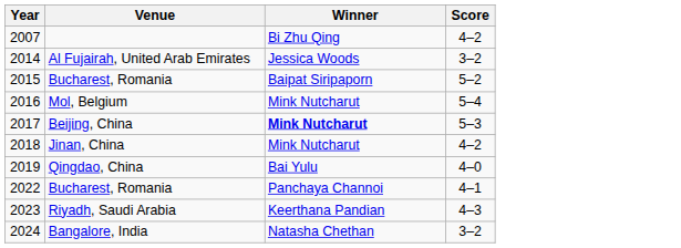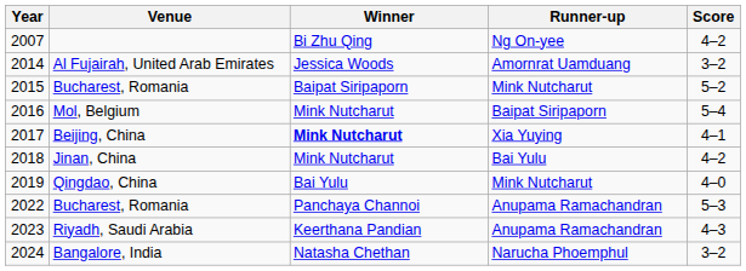+ column: Runner-up | Ng On-yee | Amornrat Uamduang | Mink Nutcharut | Baipat Siripaporn | Xia Yuying | Bai Yulu | Mink Nutcharut | Anupama Ramachandran | Anupama Ramachandran | Narucha Phoemphul
Beijing, China | Score: 5–3 -> 4–1
2022 / Bucharest, Romania | Score: 4–1 -> 5–3
